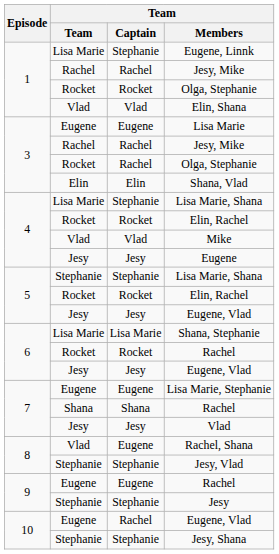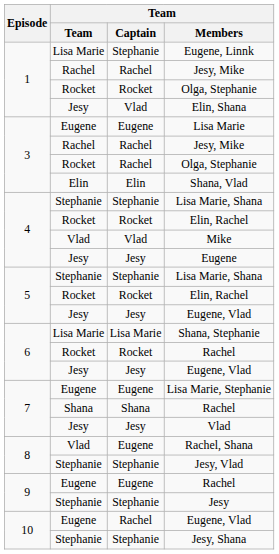Elin, Shana | Team: Vlad -> Jesy
4 / Lisa Marie, Shana | Team: Lisa Marie -> Stephanie
